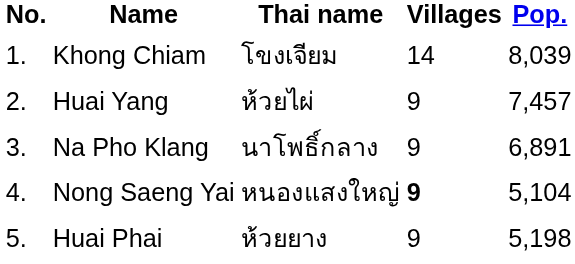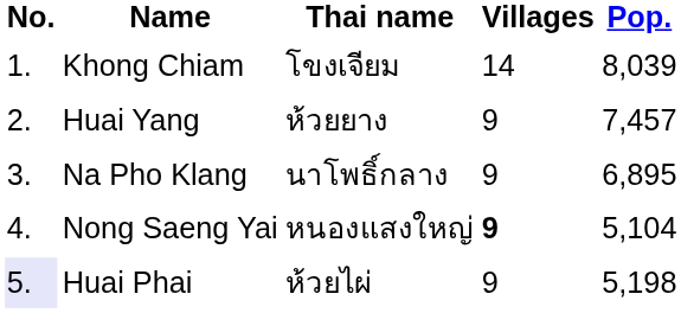Huai Yang | Thai name: ห้วยไผ่ -> ห้วยยาง
Na Pho Klang | Pop.: 6,891 -> 6,895
Huai Phai | No.: no background -> lavender background
Huai Phai | Thai name: ห้วยยาง -> ห้วยไผ่
